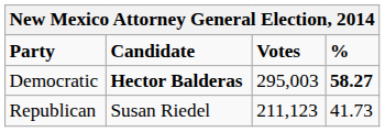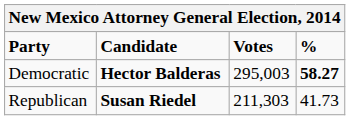Republican | Candidate: normal -> bold
Republican | Votes: 211,123 -> 211,303
